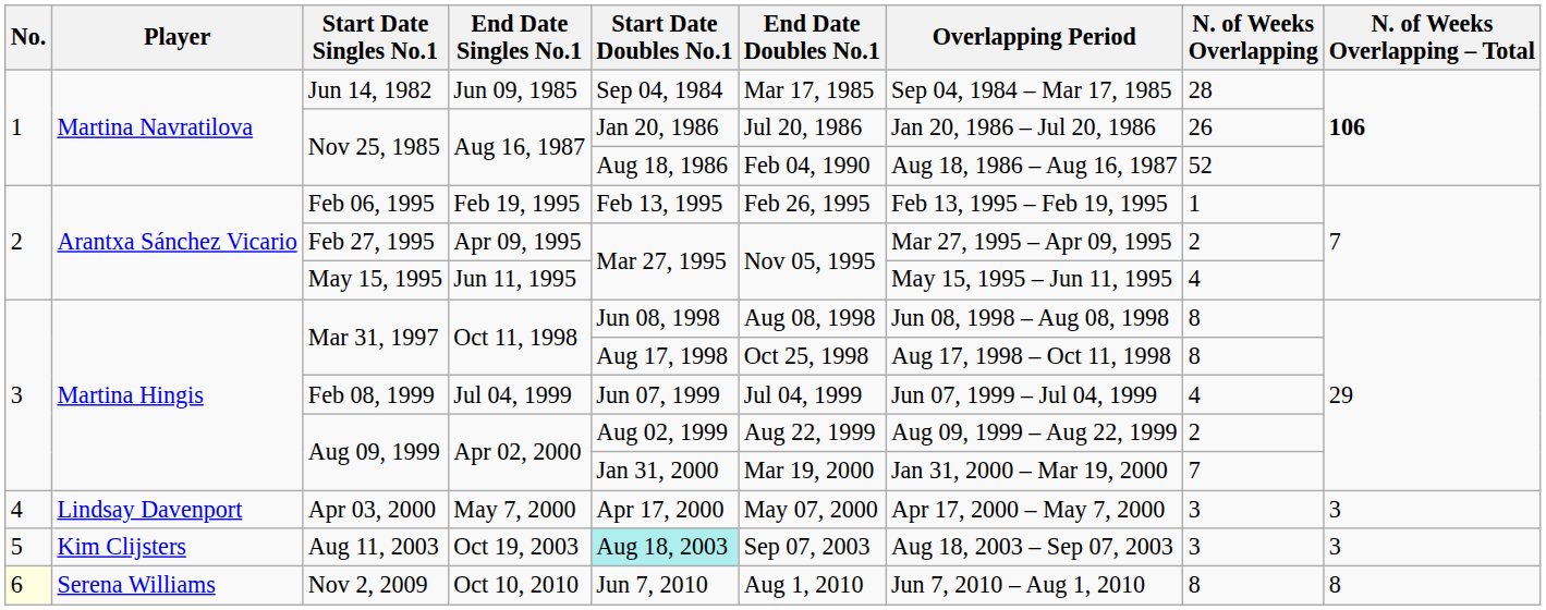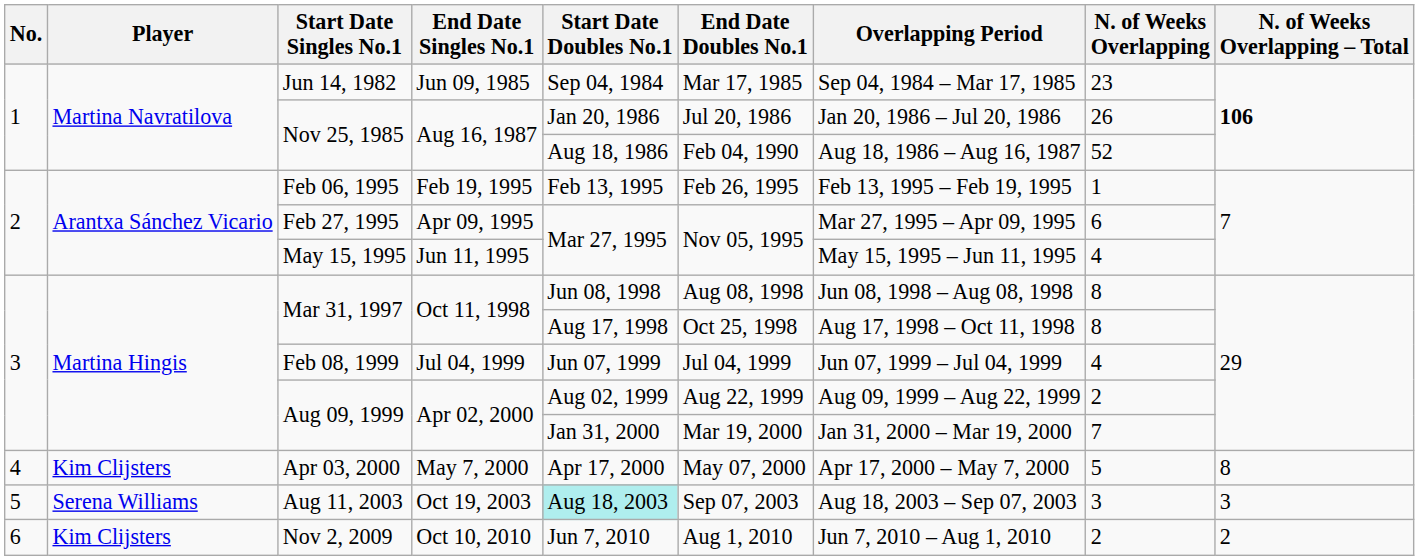Jun 14, 1982 | N. of Weeks Overlapping: 28 -> 23
Feb 27, 1995 | N. of Weeks Overlapping: 2 -> 6
Apr 03, 2000 | Player: Lindsay Davenport -> Kim Clijsters
Apr 03, 2000 | N. of Weeks Overlapping: 3 -> 5
Apr 03, 2000 | N. of Weeks Overlapping – Total: 3 -> 8
Aug 11, 2003 | Player: Kim Clijsters -> Serena Williams
Nov 2, 2009 | No.: lightyellow background -> no background
Nov 2, 2009 | Player: Serena Williams -> Kim Clijsters
Nov 2, 2009 | N. of Weeks Overlapping: 8 -> 2
Nov 2, 2009 | N. of Weeks Overlapping – Total: 8 -> 2
